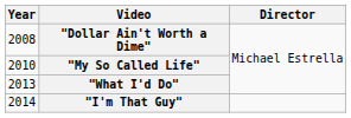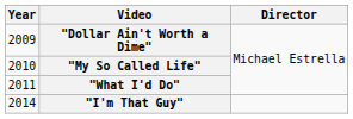"Dollar Ain't Worth a Dime" | Year: 2008 -> 2009
"What I'd Do" | Year: 2013 -> 2011
